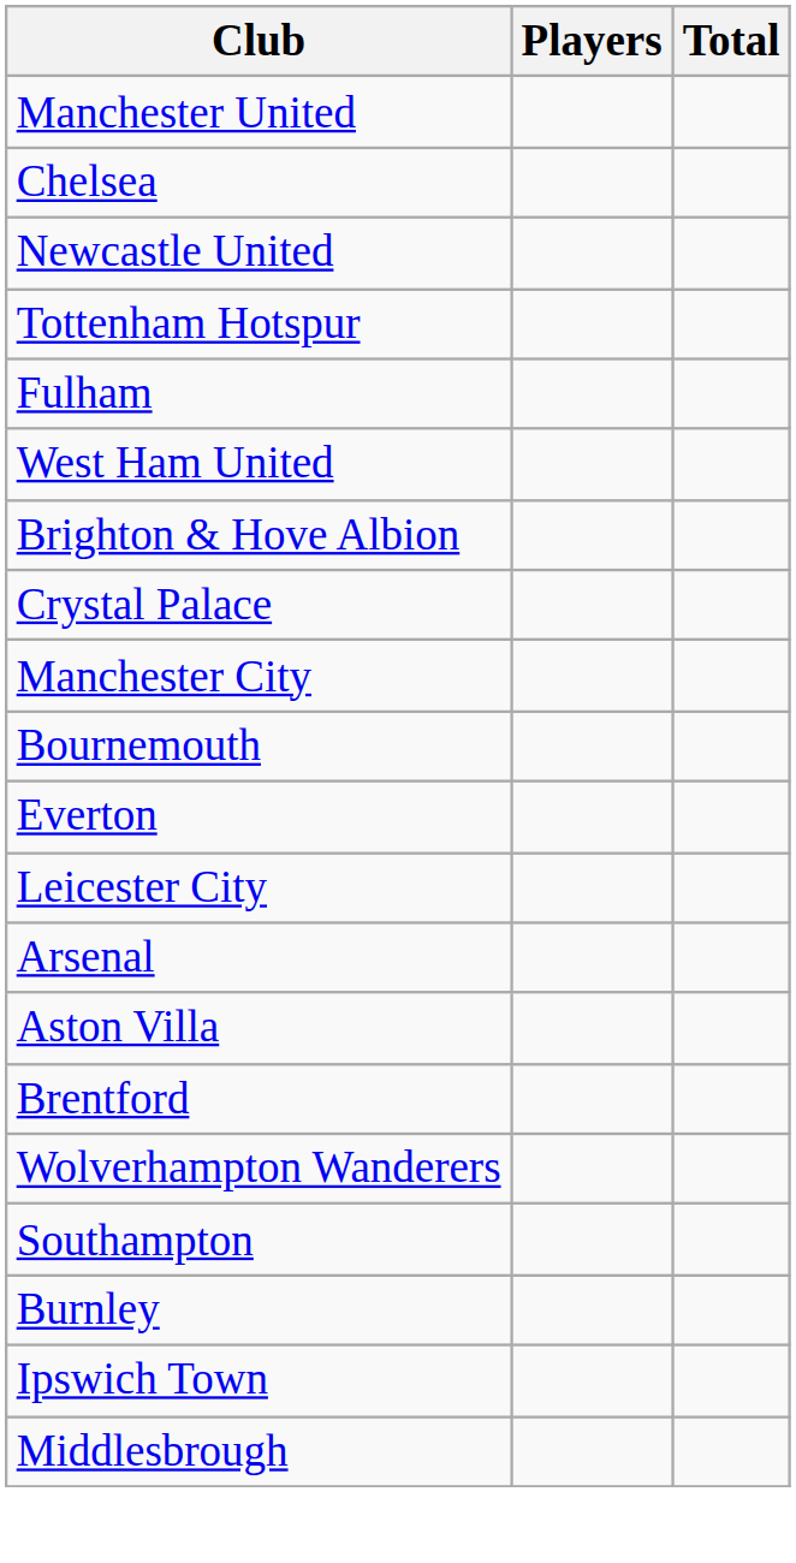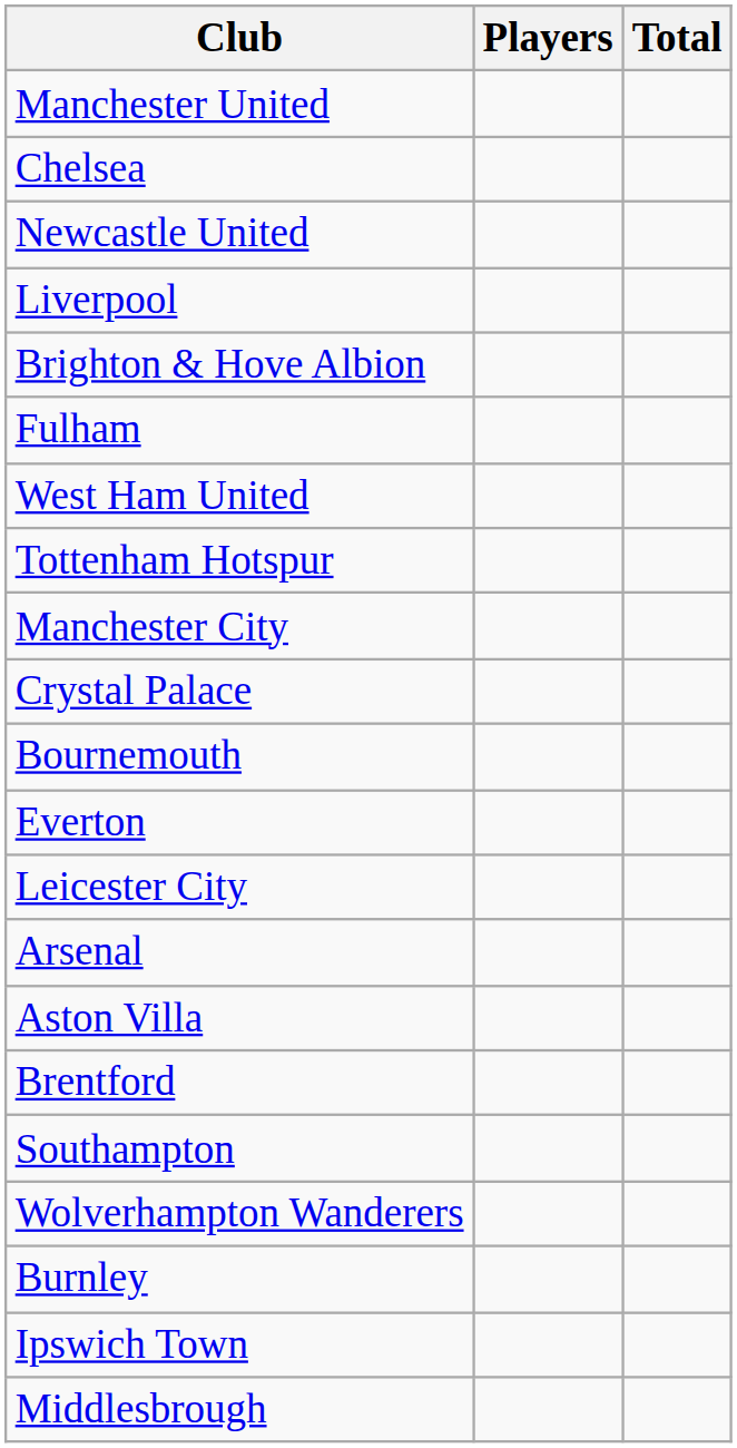+ row: Liverpool
rows swapped: Tottenham Hotspur <-> Brighton & Hove Albion
rows swapped: Crystal Palace <-> Manchester City
rows swapped: Southampton <-> Wolverhampton Wanderers
